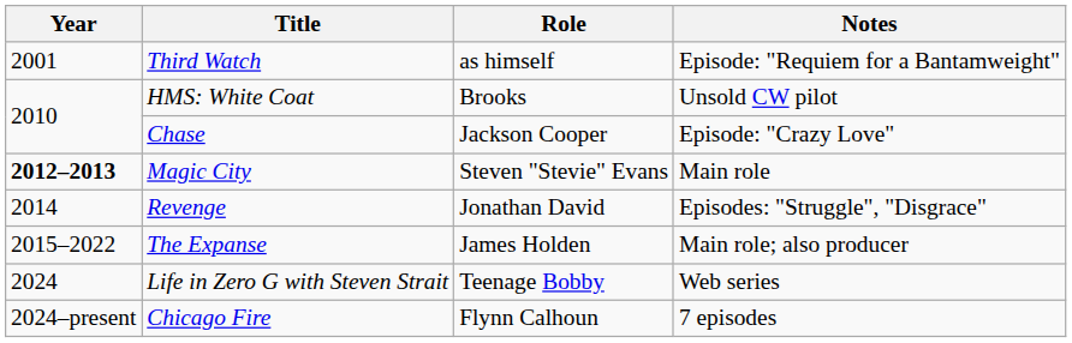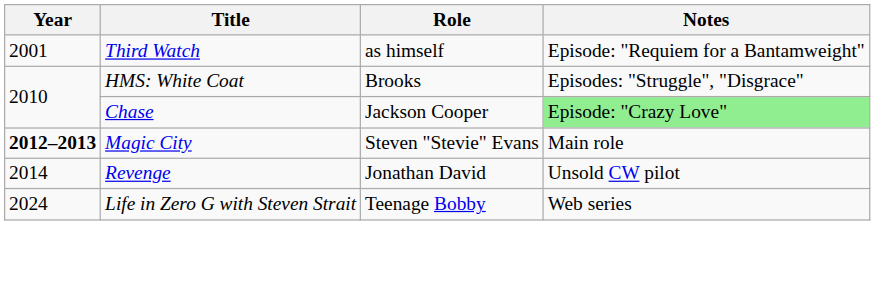HMS: White Coat | Notes: Unsold CW pilot -> Episodes: "Struggle", "Disgrace"
Chase | Notes: no background -> lightgreen background
Revenge | Notes: Episodes: "Struggle", "Disgrace" -> Unsold CW pilot
- row: 2015–2022 | The Expanse | James Holden | Main role; also producer
- row: 2024–present | Chicago Fire | Flynn Calhoun | 7 episodes
